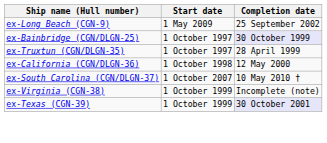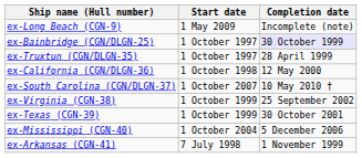ex-Long Beach (CGN-9) | Completion date: 25 September 2002 -> Incomplete (note)
ex-Virginia (CGN-38) | Completion date: Incomplete (note) -> 25 September 2002
ex-Texas (CGN-39) | Completion date: lavender background -> no background
+ row: ex-Mississippi (CGN-40) | 1 October 2004 | 5 December 2006
+ row: ex-Arkansas (CGN-41) | 7 July 1998 | 1 November 1999
